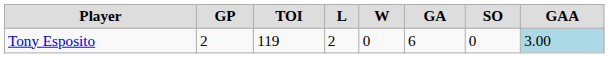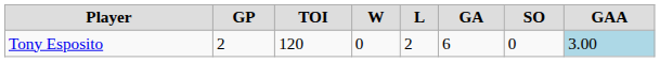columns swapped: W <-> L
Tony Esposito | TOI: 119 -> 120
